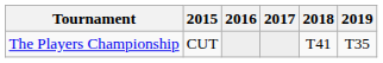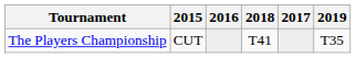columns swapped: 2017 <-> 2018
